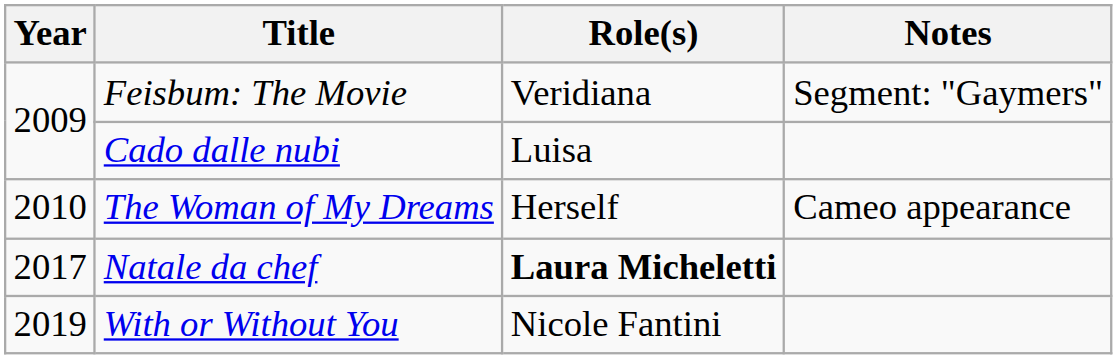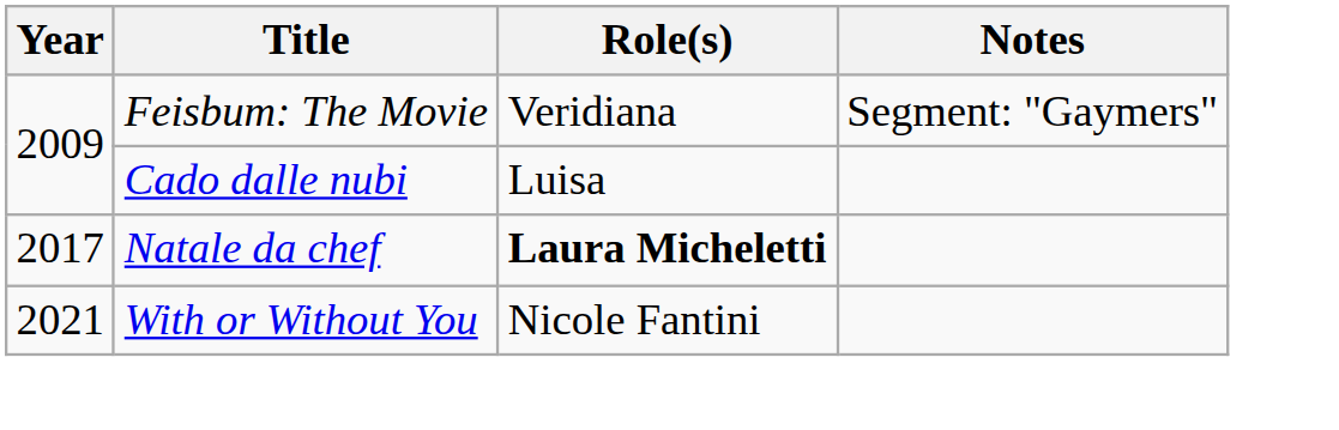- row: 2010 | The Woman of My Dreams | Herself | Cameo appearance
With or Without You | Year: 2019 -> 2021
